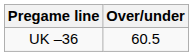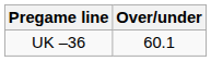UK –36 | Over/under: 60.5 -> 60.1
